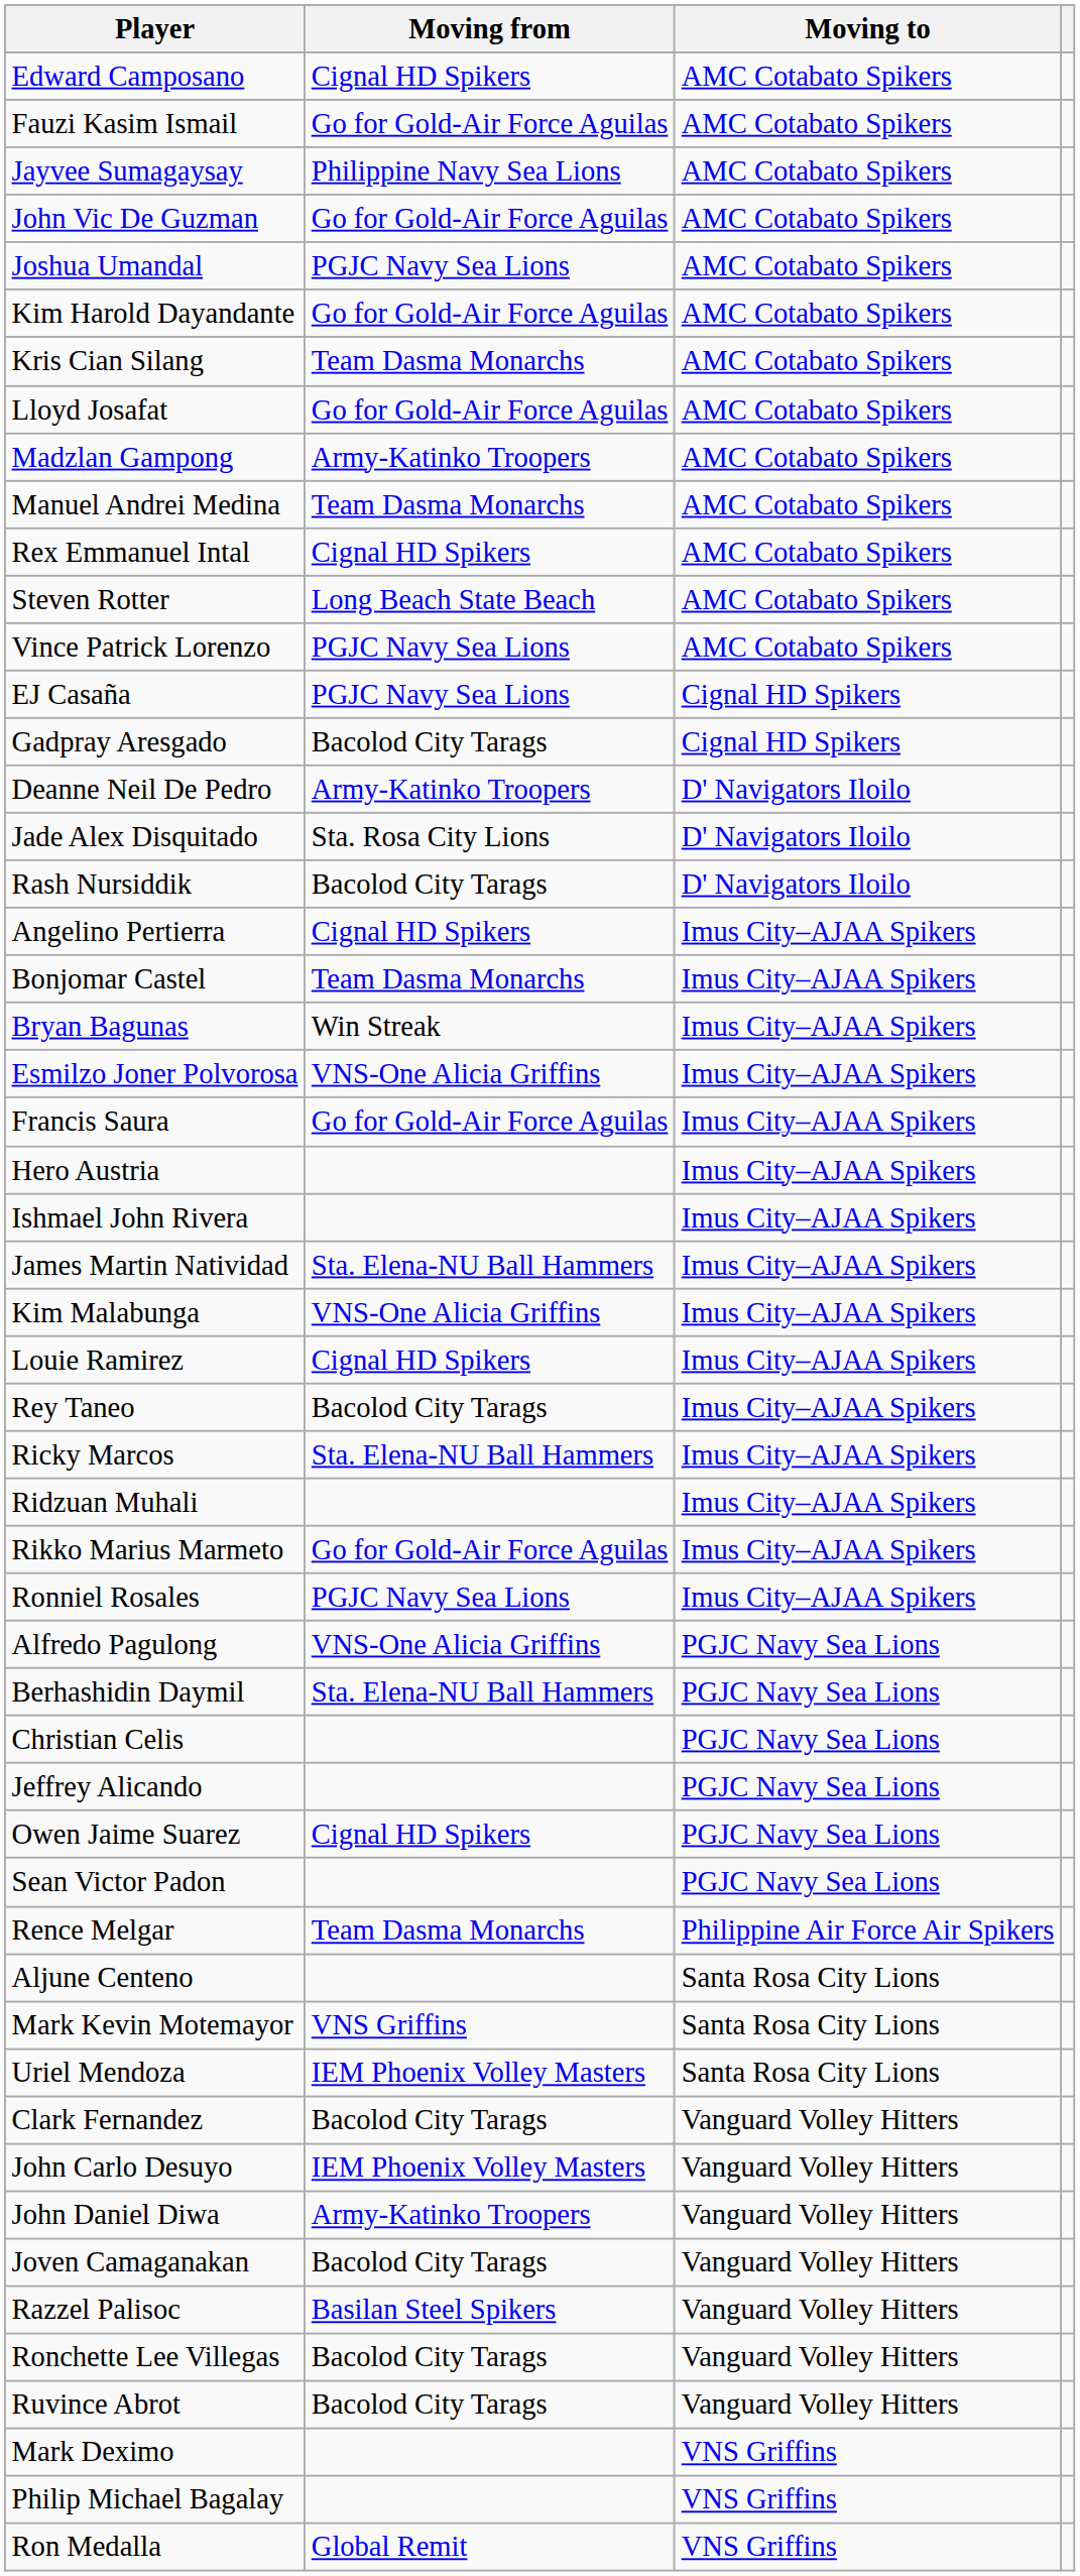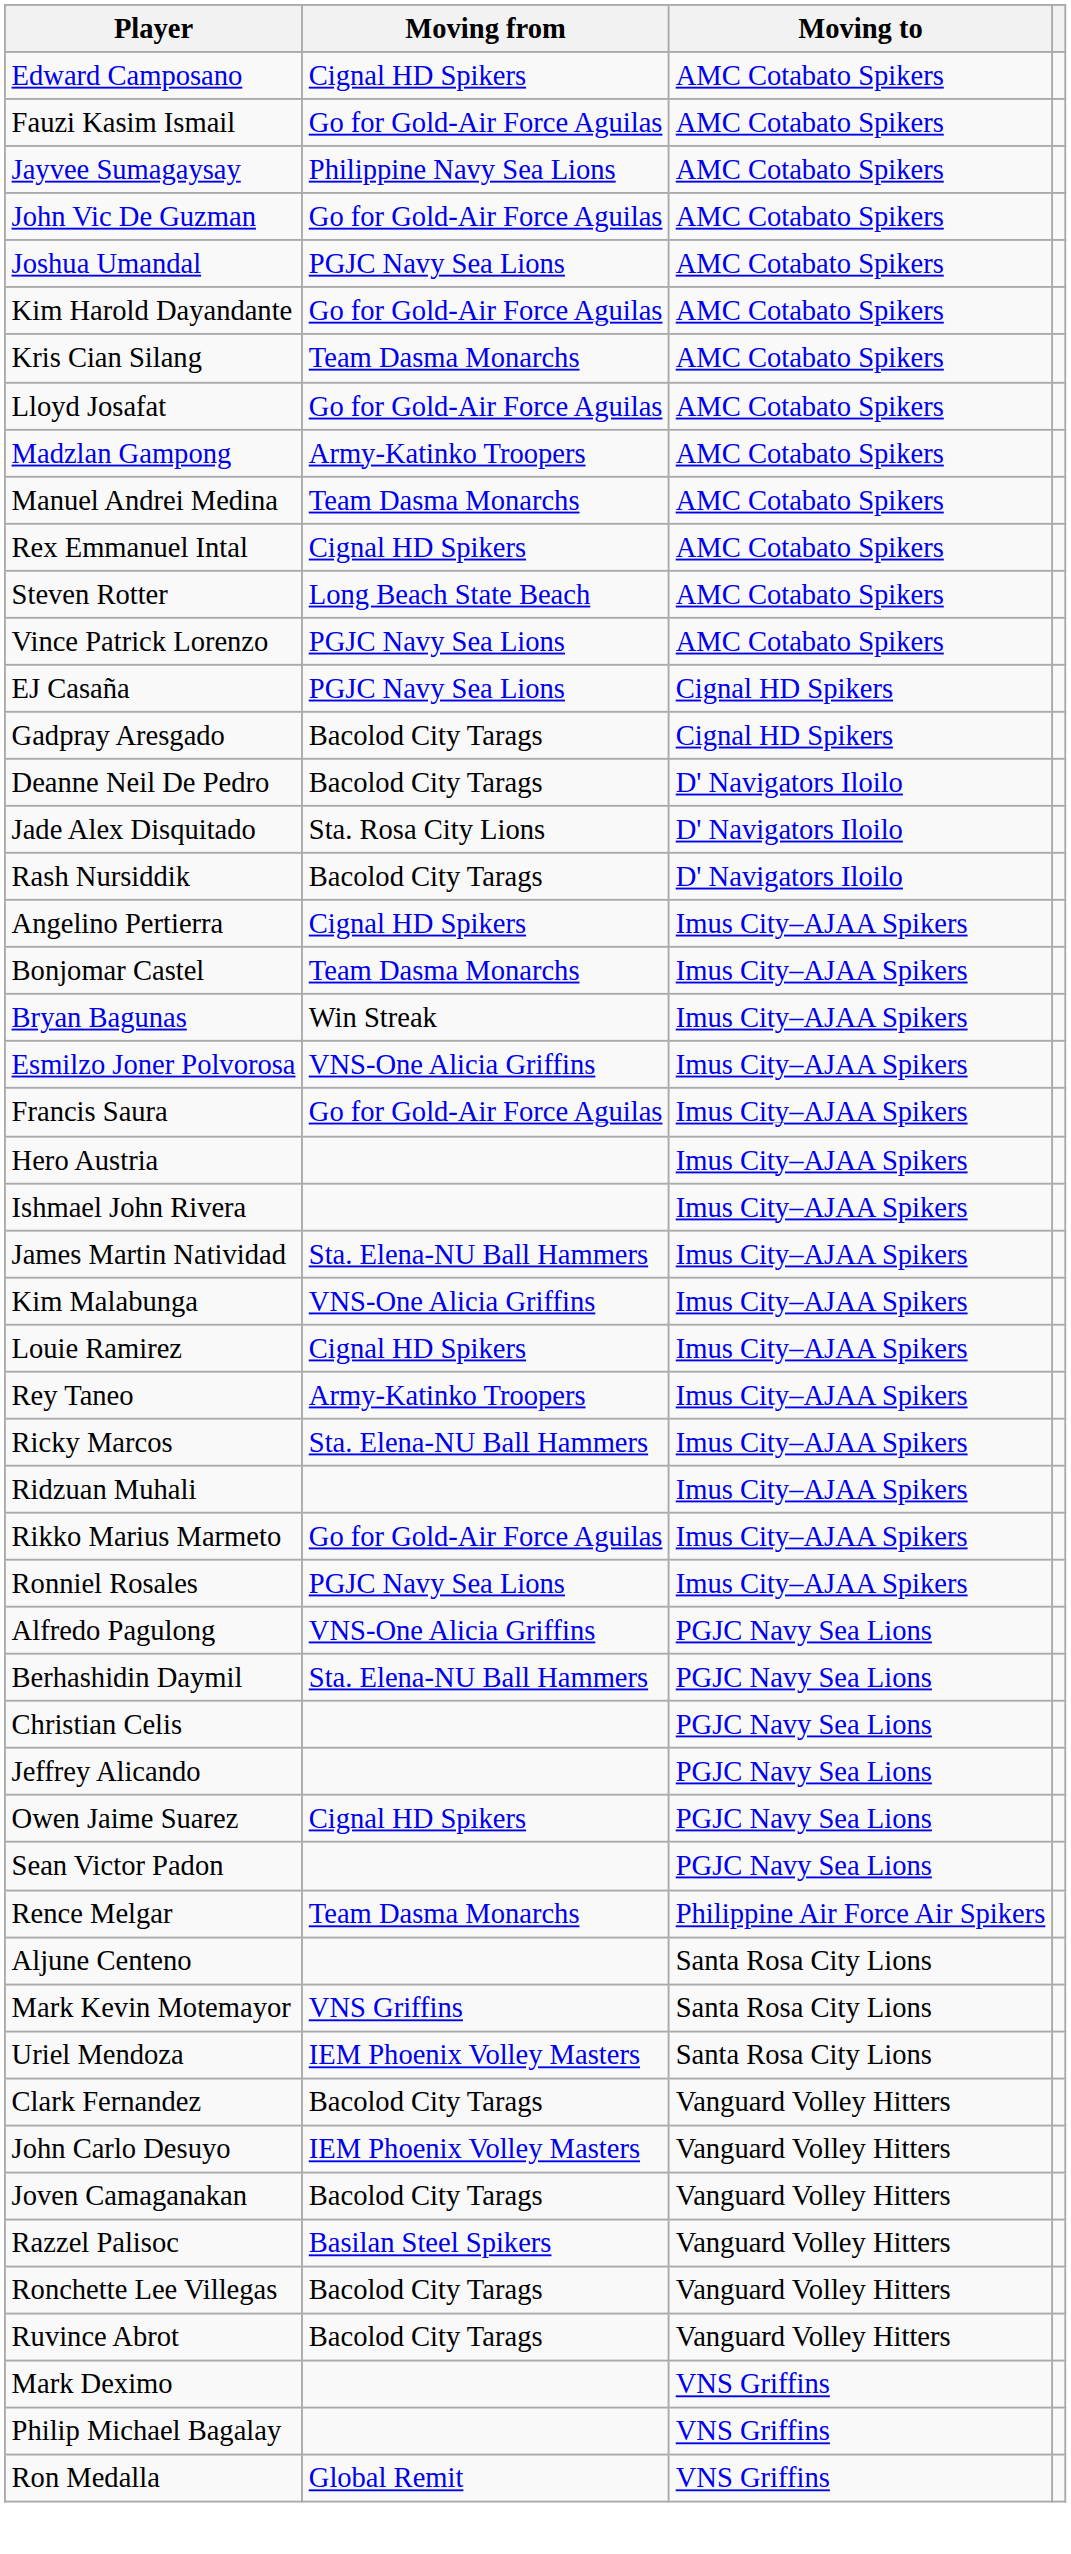Deanne Neil De Pedro | Moving from: Army-Katinko Troopers -> Bacolod City Tarags
Rey Taneo | Moving from: Bacolod City Tarags -> Army-Katinko Troopers
- row: John Daniel Diwa | Army-Katinko Troopers | Vanguard Volley Hitters
